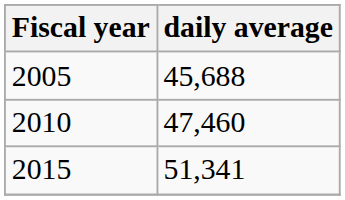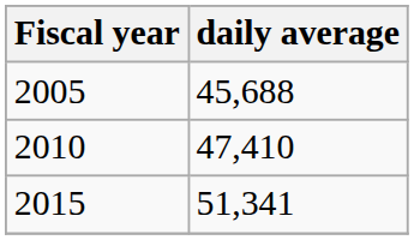2010 | daily average: 47,460 -> 47,410
